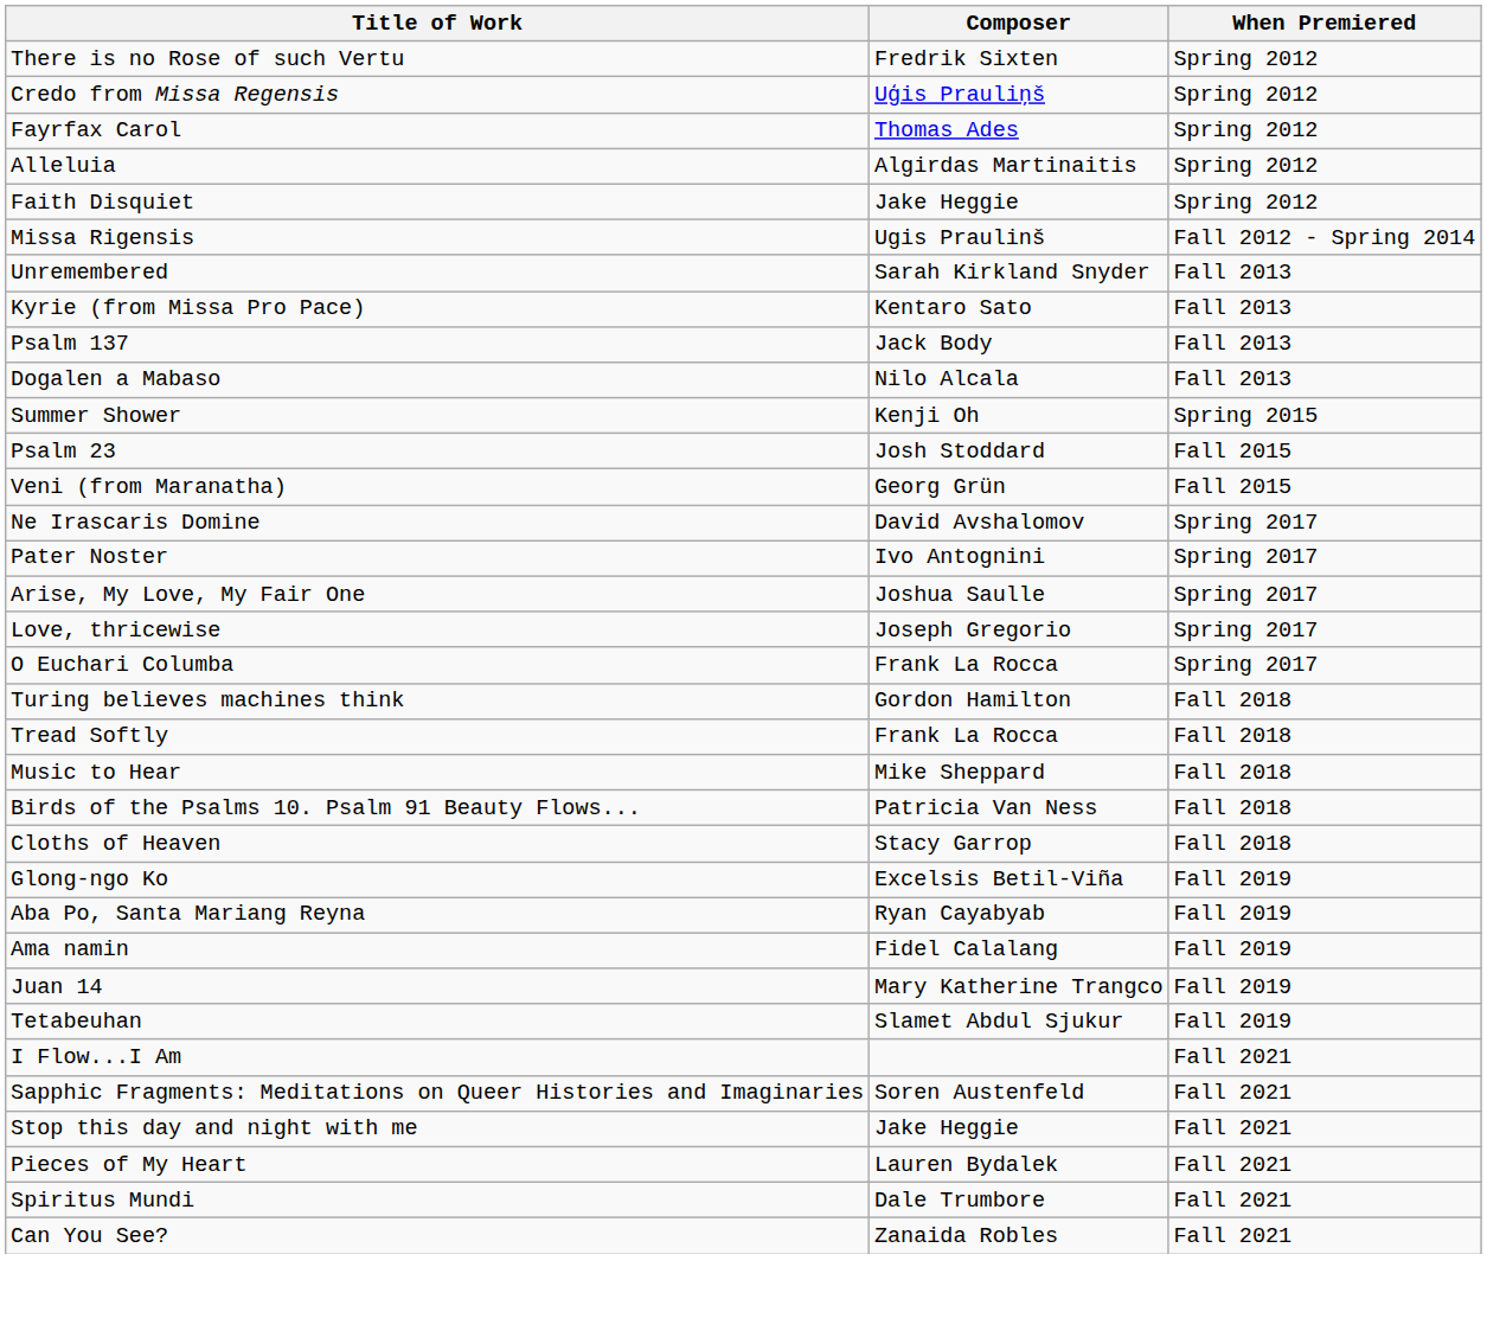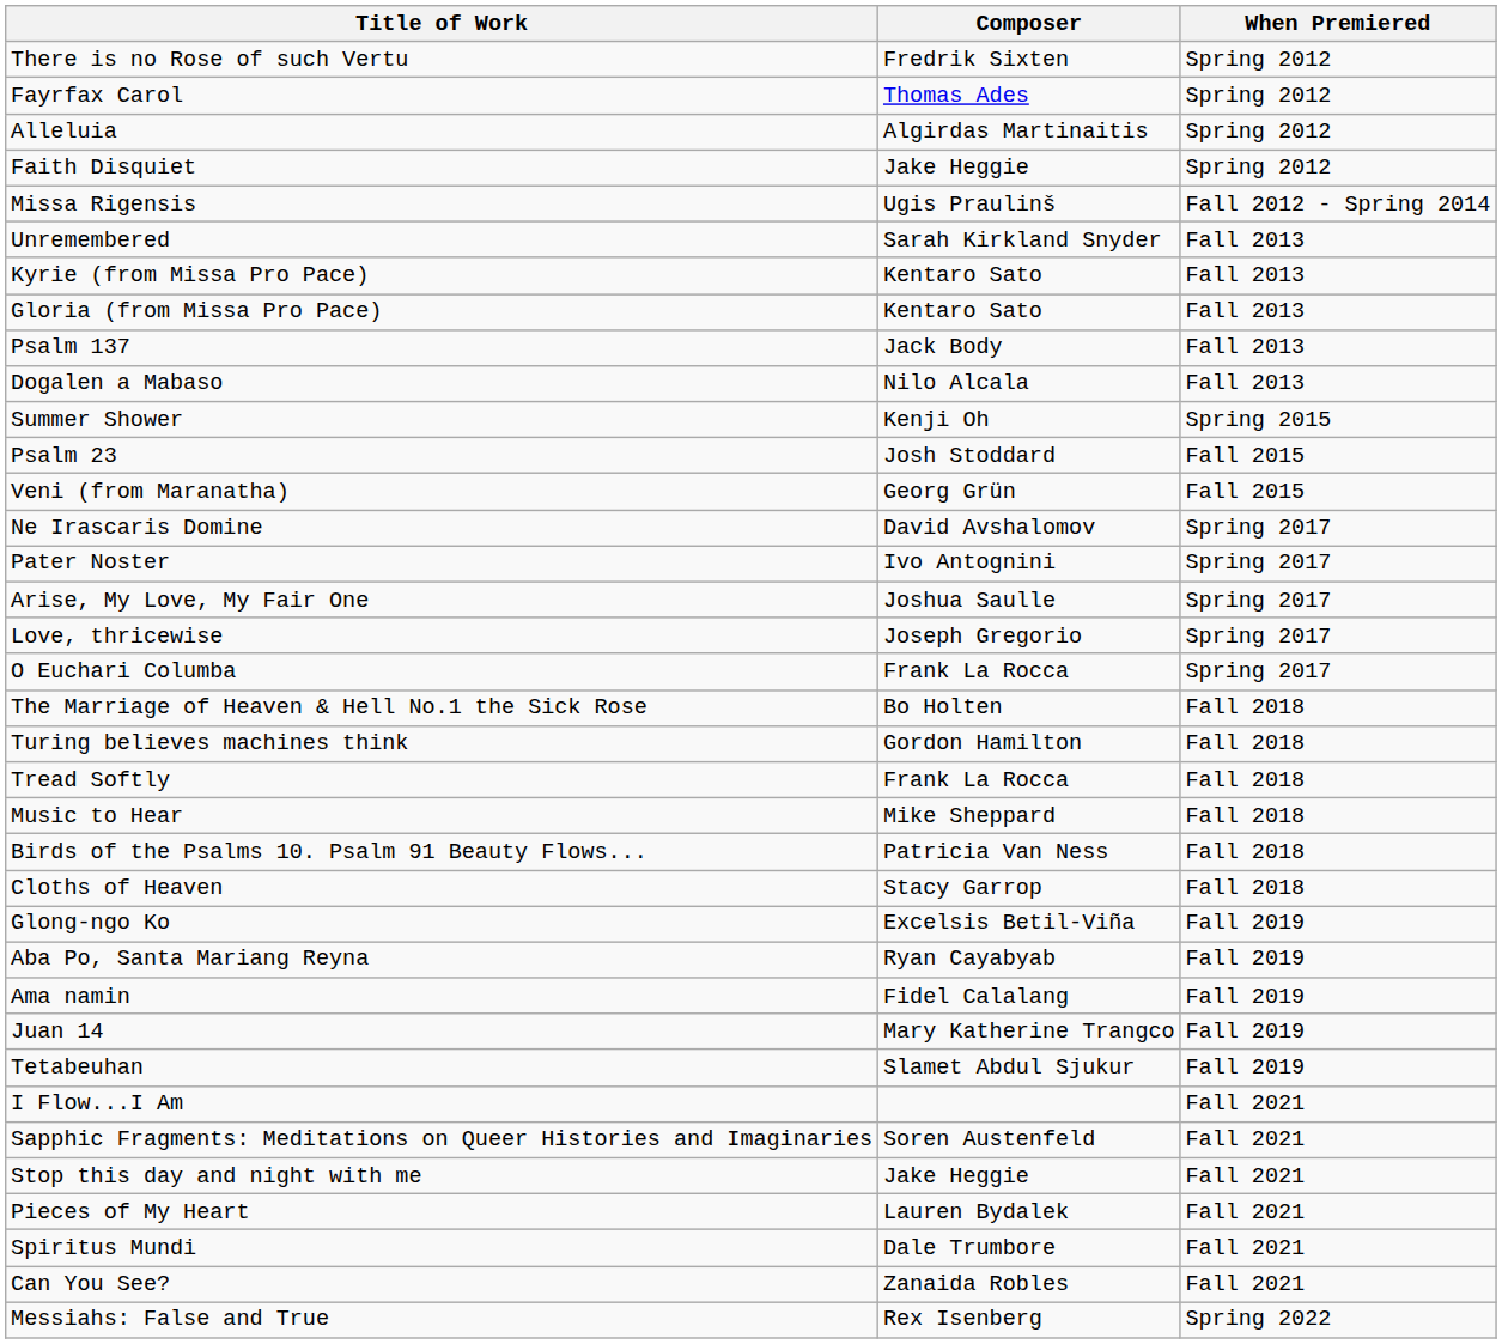- row: Credo from Missa Regensis | Uģis Prauliņš | Spring 2012
+ row: Gloria (from Missa Pro Pace) | Kentaro Sato | Fall 2013
+ row: The Marriage of Heaven & Hell No.1 the Sick Rose | Bo Holten | Fall 2018
+ row: Messiahs: False and True | Rex Isenberg | Spring 2022
